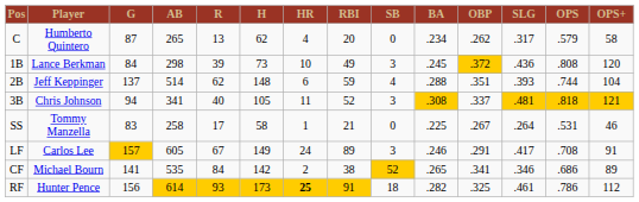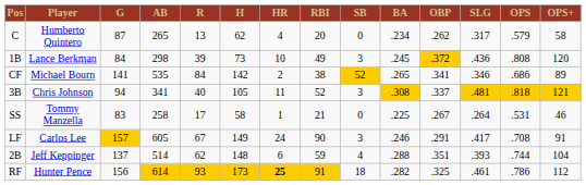rows swapped: 2B <-> CF
LF | RBI: 89 -> 90
